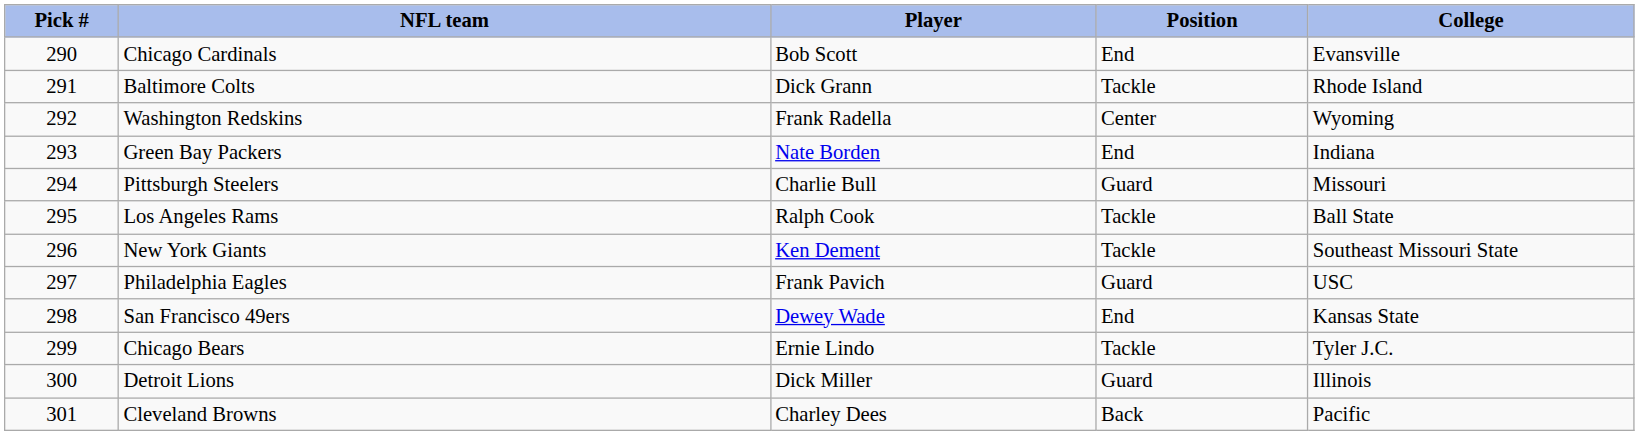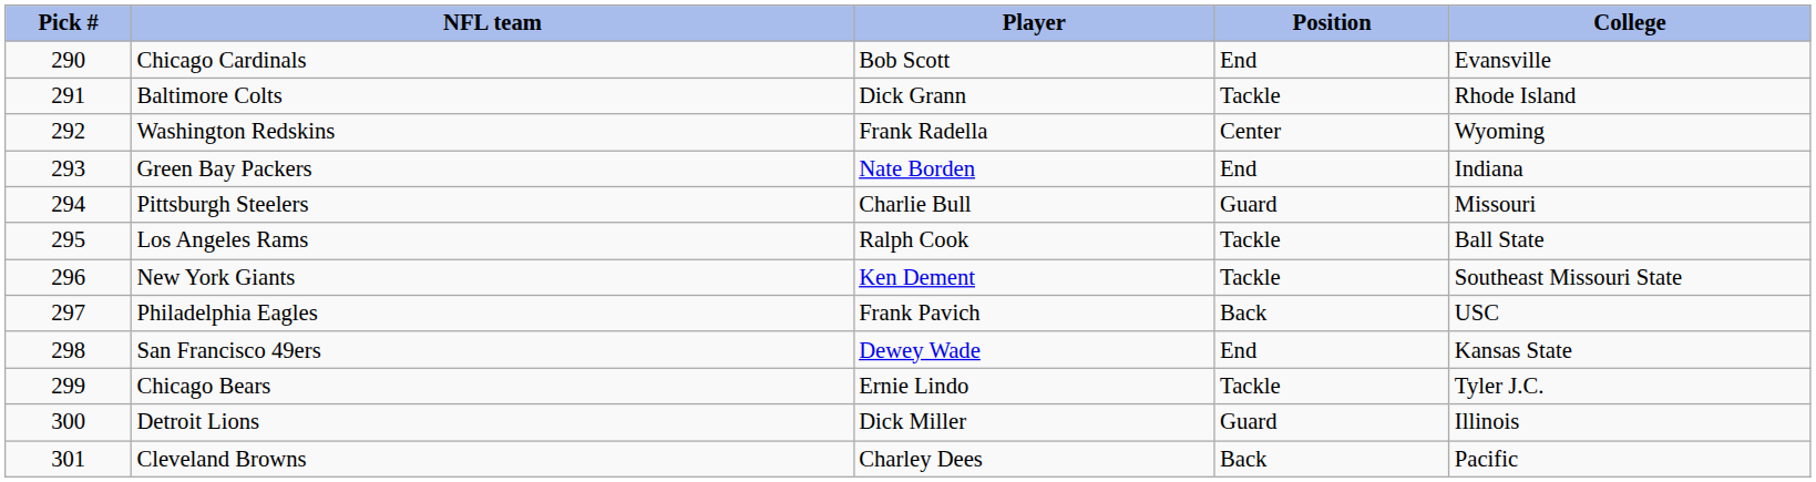Philadelphia Eagles | Position: Guard -> Back
